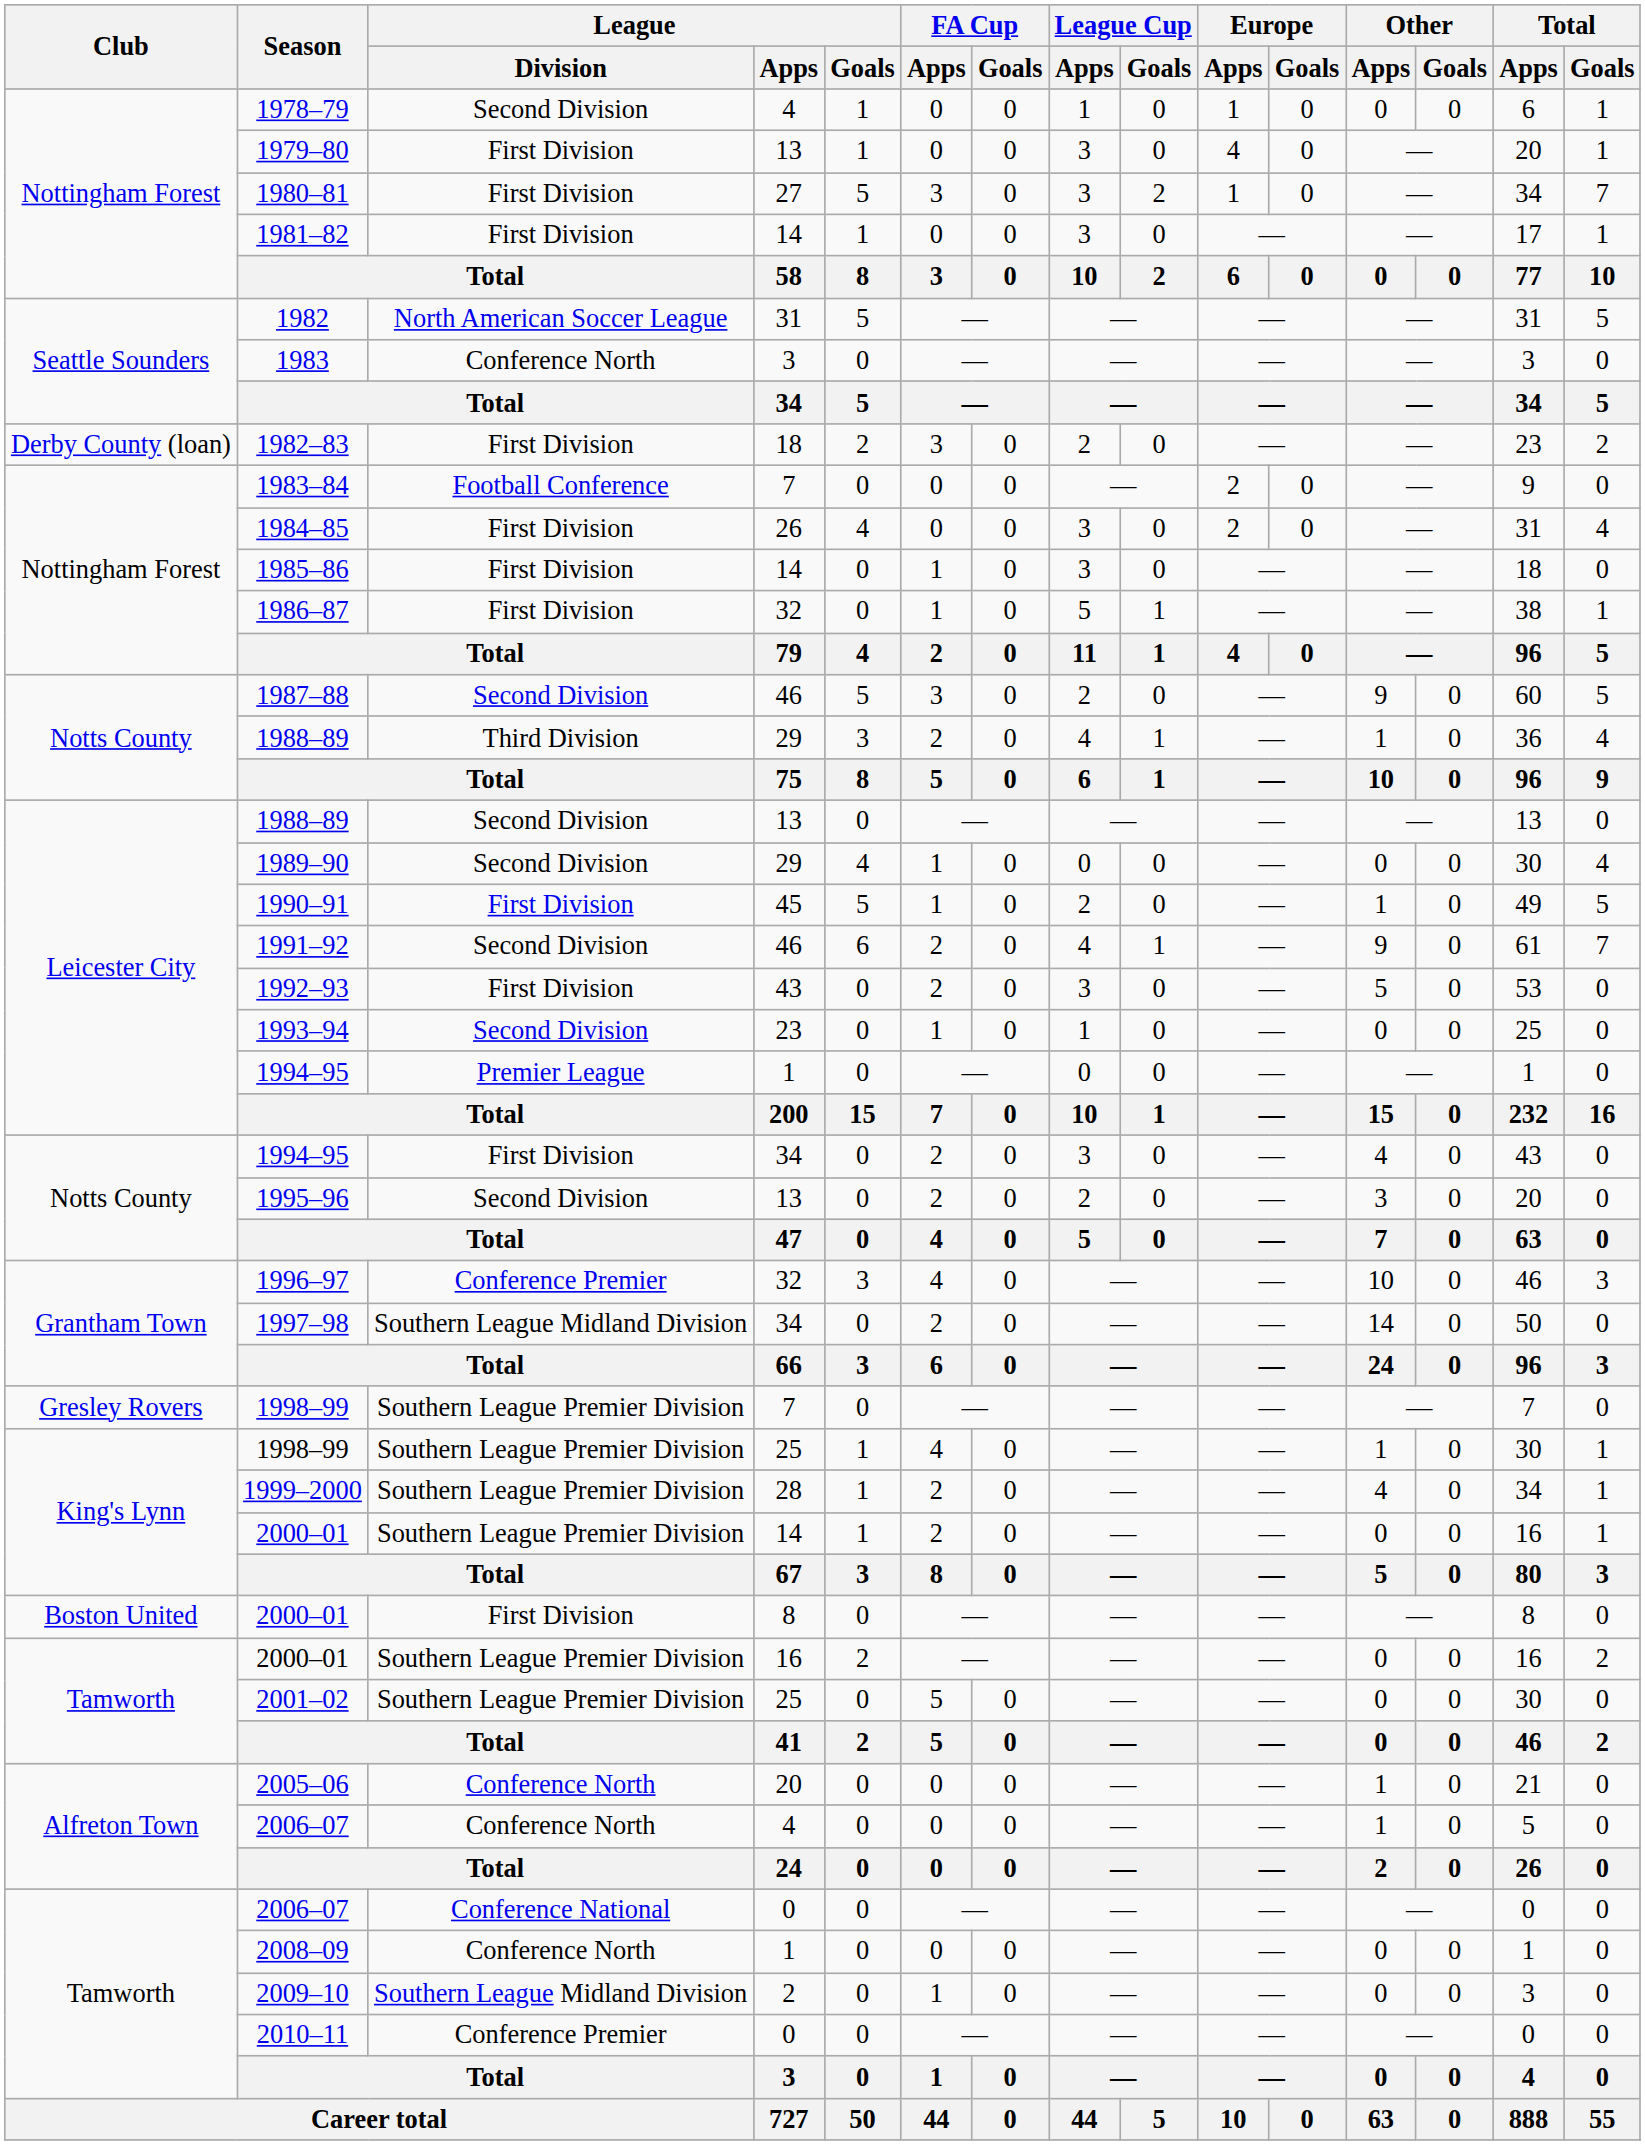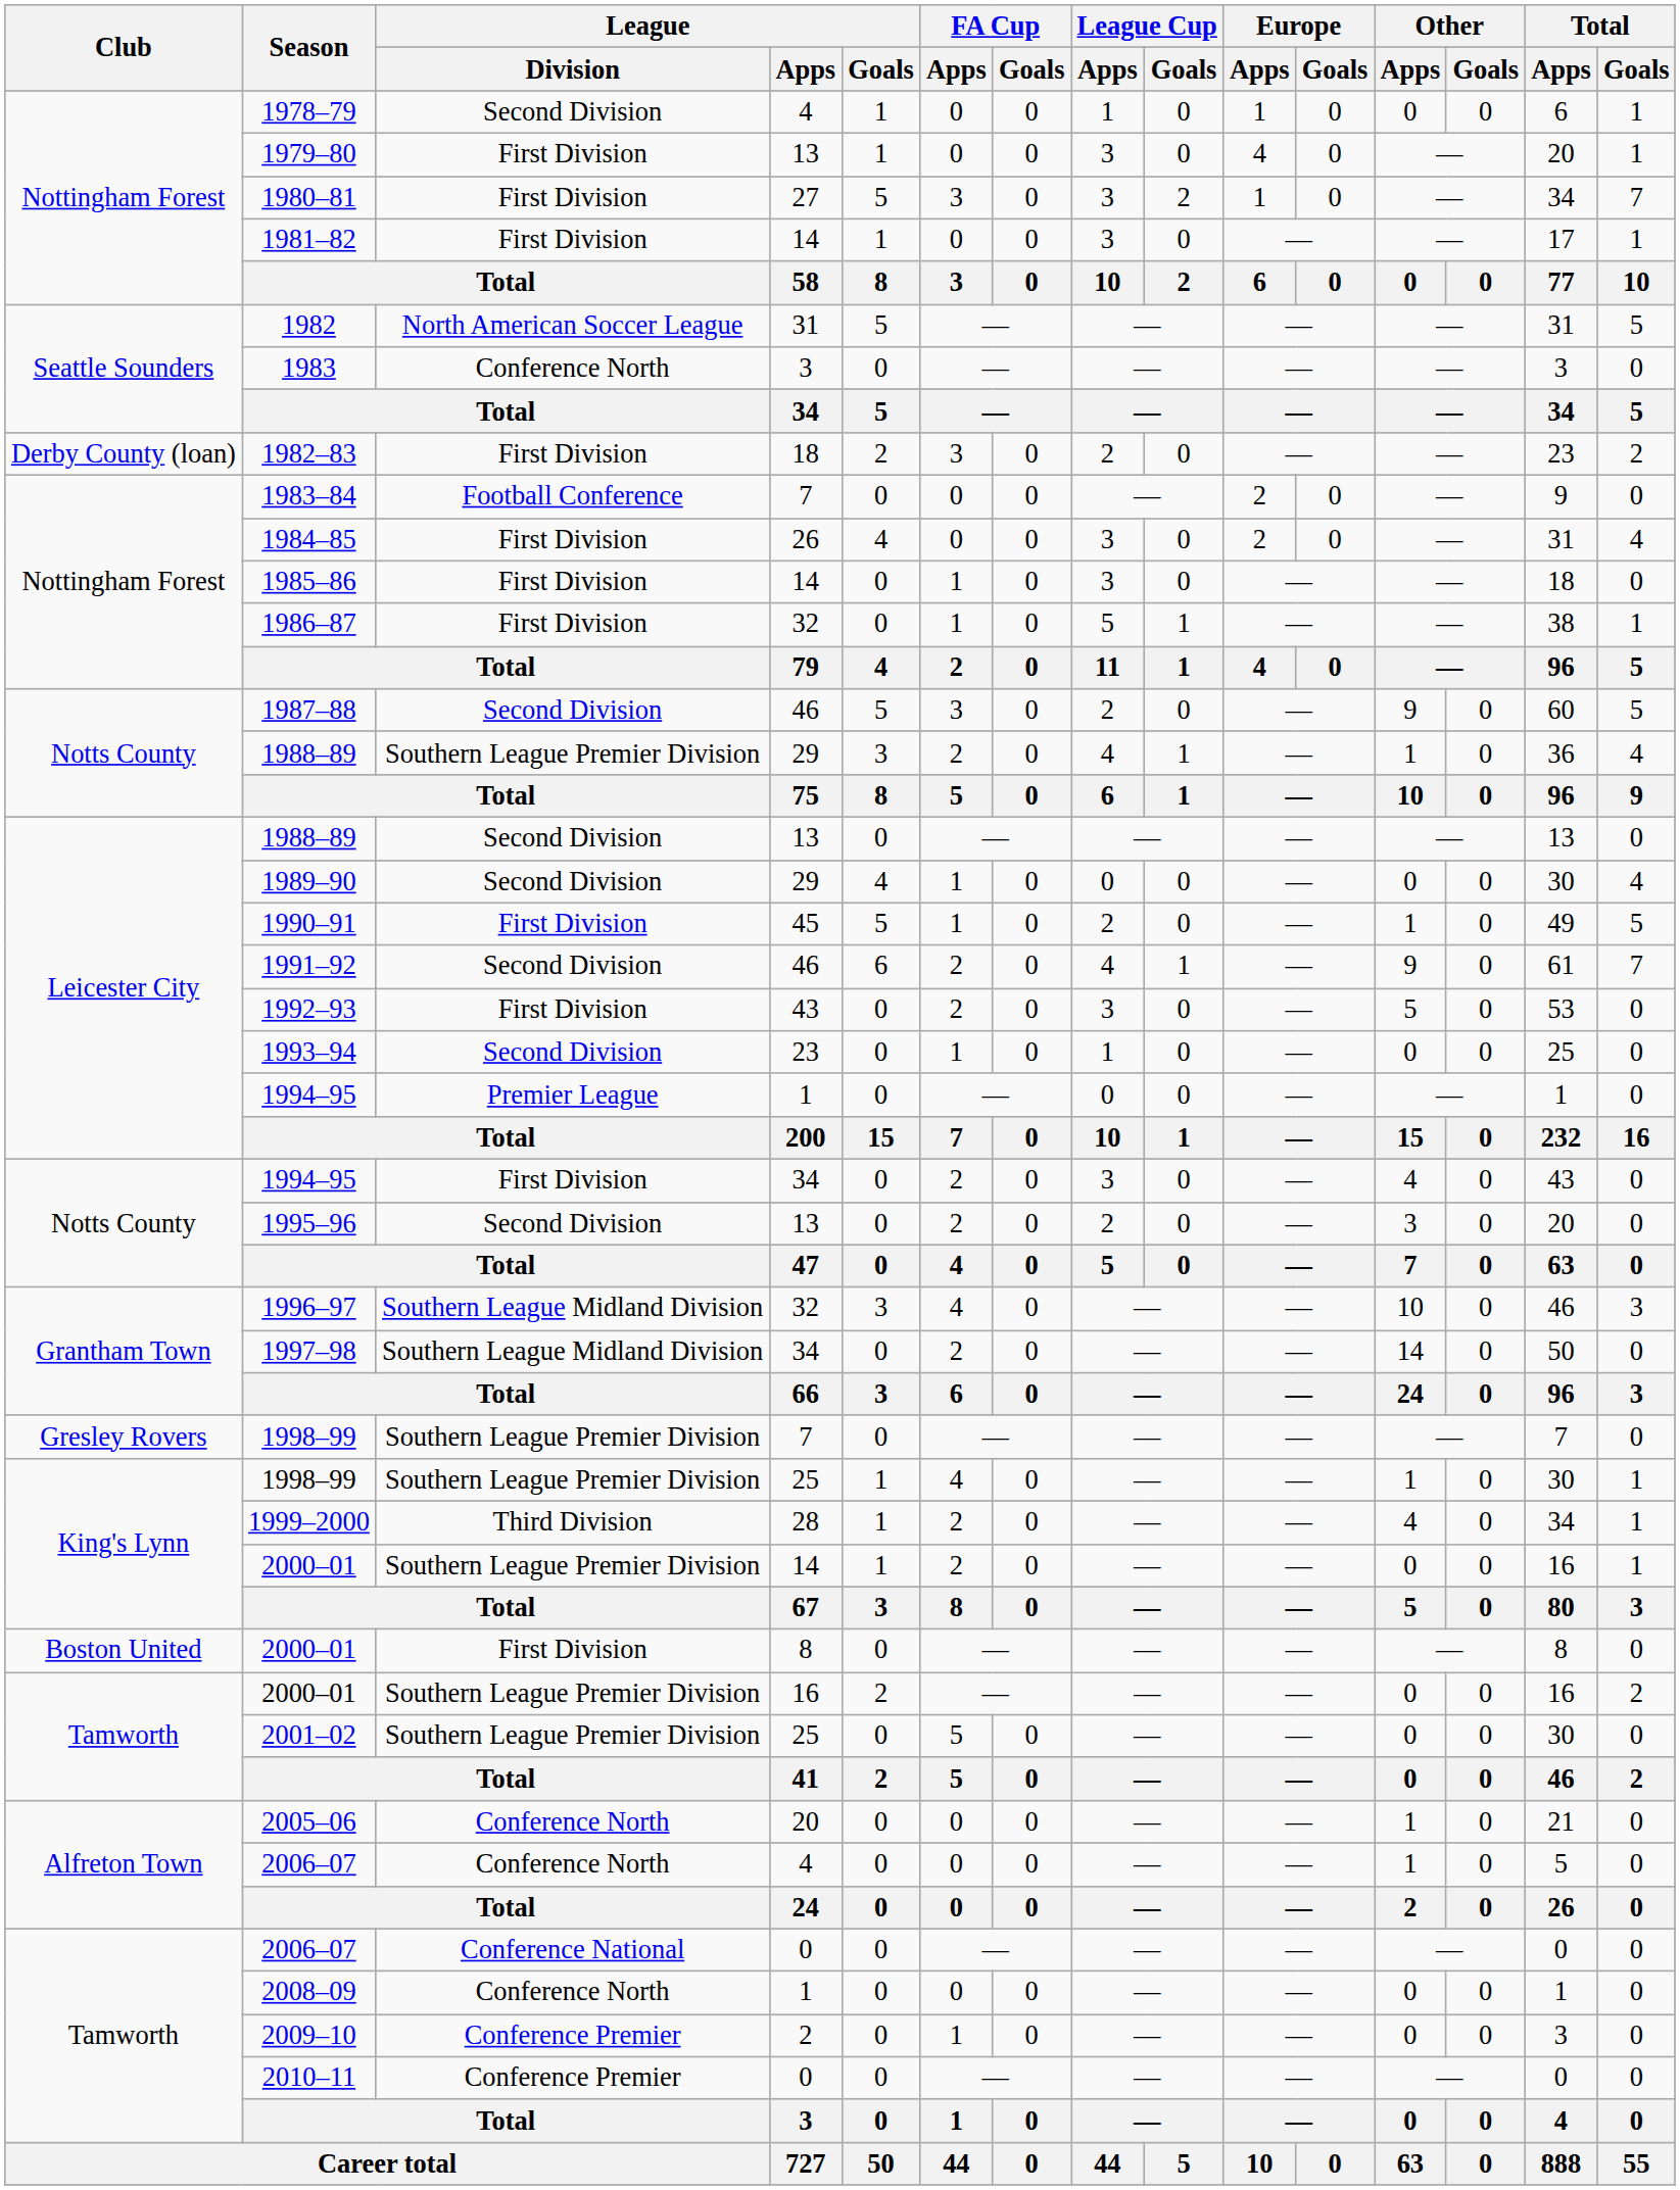1988–89 / 29 | League / Division: Third Division -> Southern League Premier Division
1996–97 | League / Division: Conference Premier -> Southern League Midland Division
1999–2000 | League / Division: Southern League Premier Division -> Third Division
2009–10 | League / Division: Southern League Midland Division -> Conference Premier
